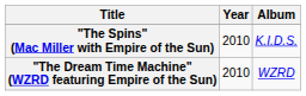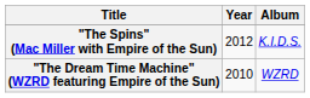"The Spins" (Mac Miller with Empire of the Sun) | Year: 2010 -> 2012
